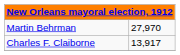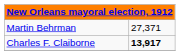Martin Behrman | column 2: 27,970 -> 27,371
Charles F. Claiborne | column 2: normal -> bold
